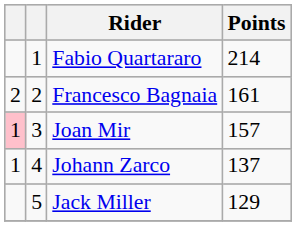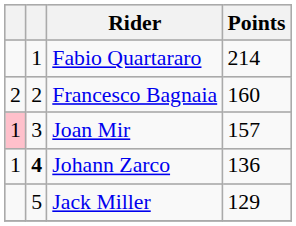Francesco Bagnaia | Points: 161 -> 160
Johann Zarco | column 2: normal -> bold
Johann Zarco | Points: 137 -> 136
